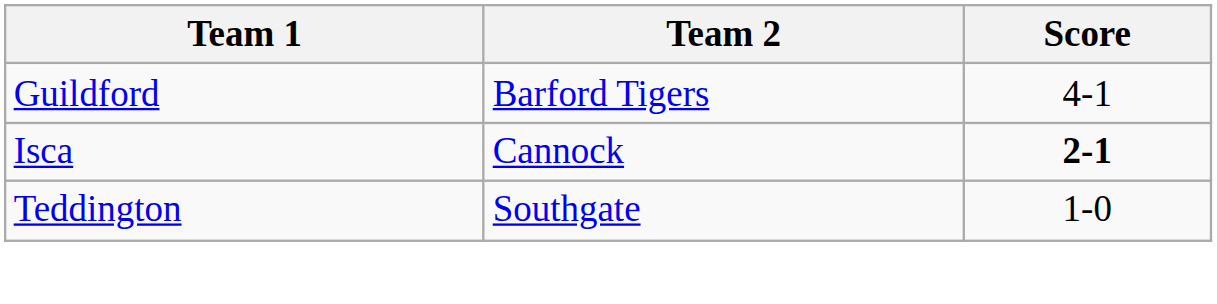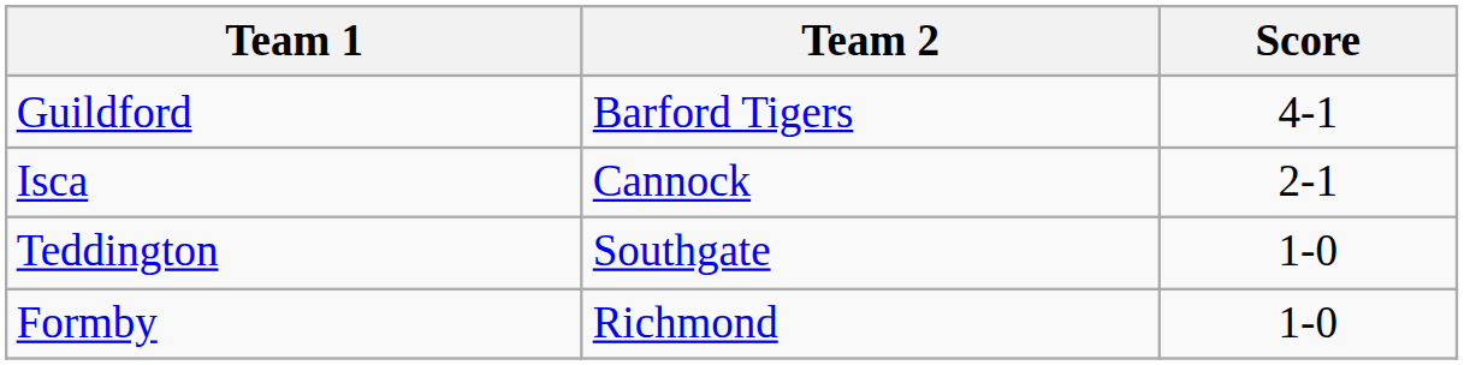Isca | Score: bold -> normal
+ row: Formby | Richmond | 1-0
